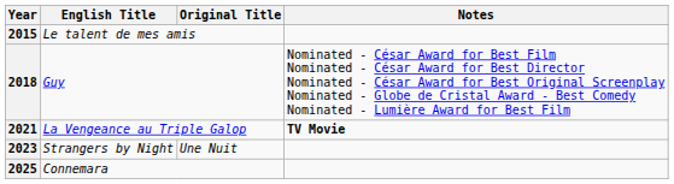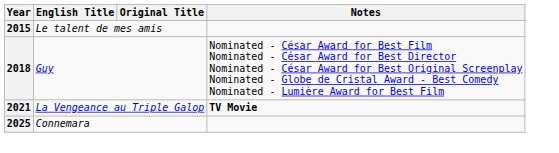- row: 2023 | Strangers by Night | Une Nuit
